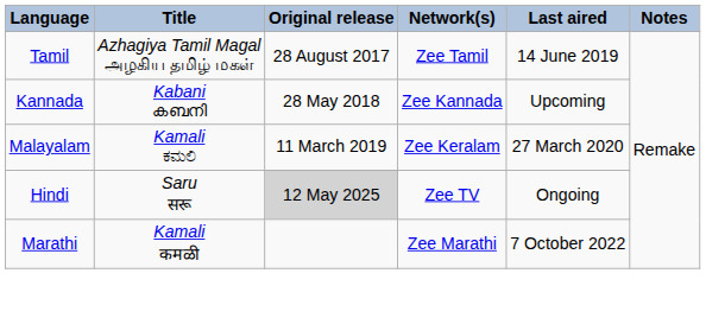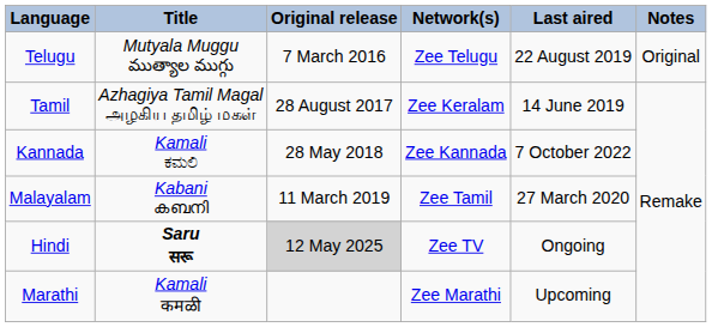+ row: Telugu | Mutyala Muggu ముత్యాల ముగ్గు | 7 March 2016 | Zee Telugu | 22 August 2019 | Original
Tamil | Network(s): Zee Tamil -> Zee Keralam
Kannada | Title: Kabani കബനി -> Kamali ಕಮಲಿ
Kannada | Last aired: Upcoming -> 7 October 2022
Malayalam | Title: Kamali ಕಮಲಿ -> Kabani കബനി
Malayalam | Network(s): Zee Keralam -> Zee Tamil
Hindi | Title: normal -> bold
Marathi | Last aired: 7 October 2022 -> Upcoming
